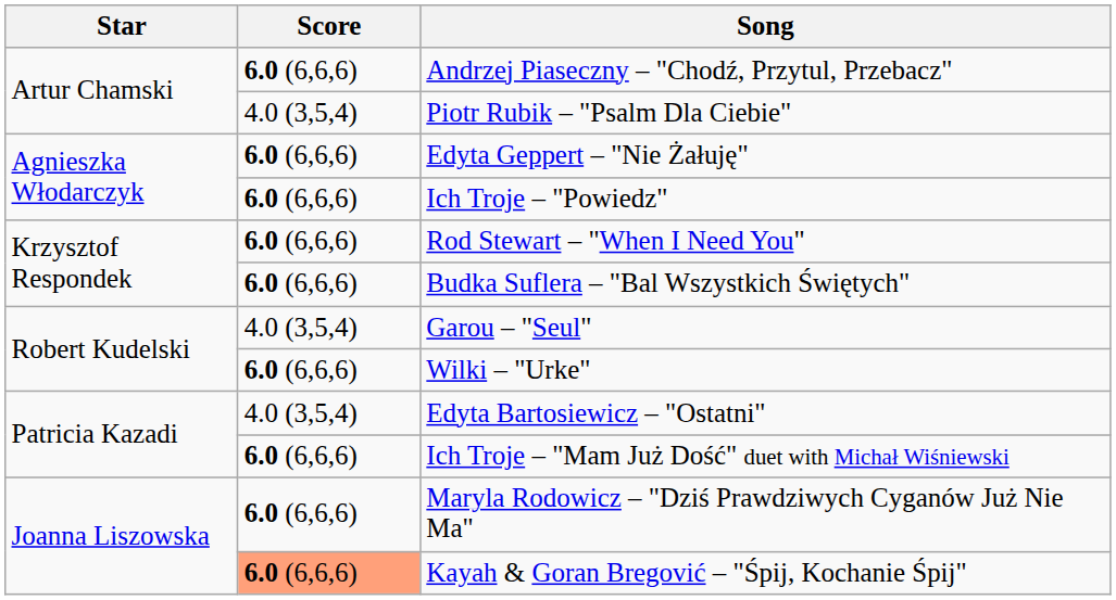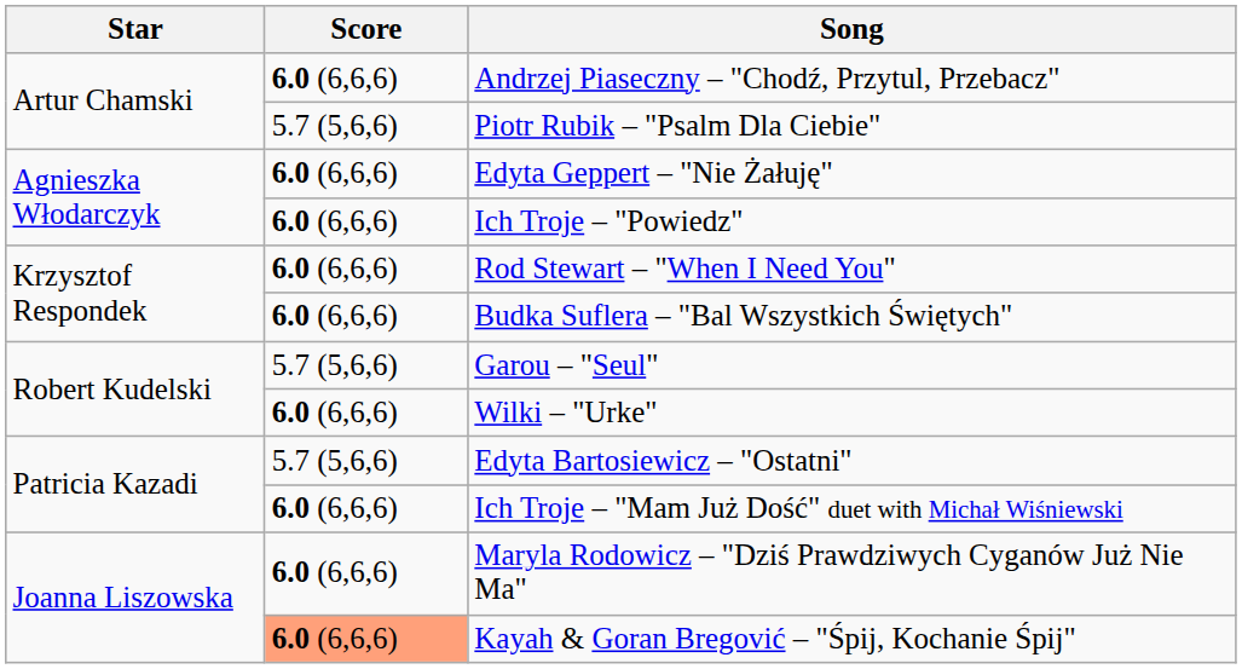Piotr Rubik – "Psalm Dla Ciebie" | Score: 4.0 (3,5,4) -> 5.7 (5,6,6)
Garou – "Seul" | Score: 4.0 (3,5,4) -> 5.7 (5,6,6)
Edyta Bartosiewicz – "Ostatni" | Score: 4.0 (3,5,4) -> 5.7 (5,6,6)
